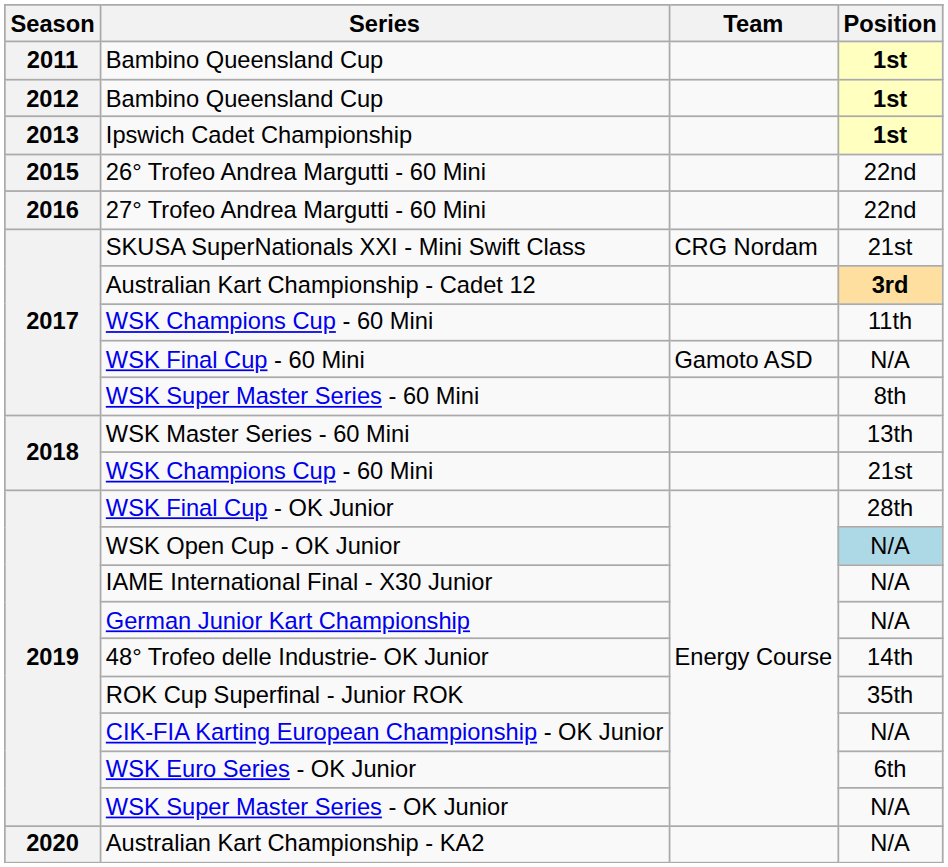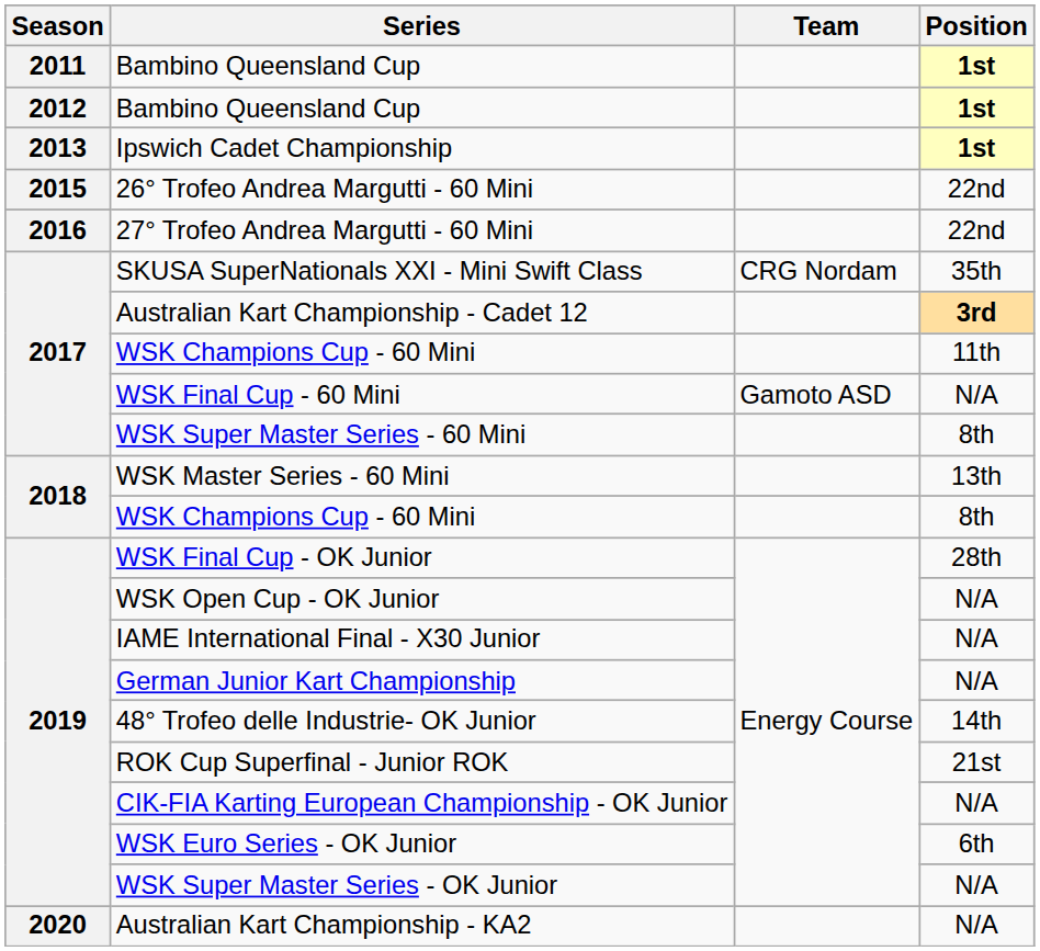SKUSA SuperNationals XXI - Mini Swift Class | Position: 21st -> 35th
2018 / WSK Champions Cup - 60 Mini | Position: 21st -> 8th
WSK Open Cup - OK Junior | Position: lightblue background -> no background
ROK Cup Superfinal - Junior ROK | Position: 35th -> 21st
